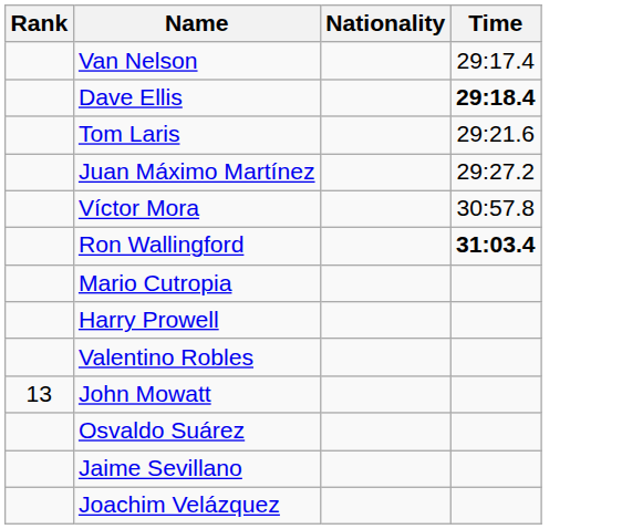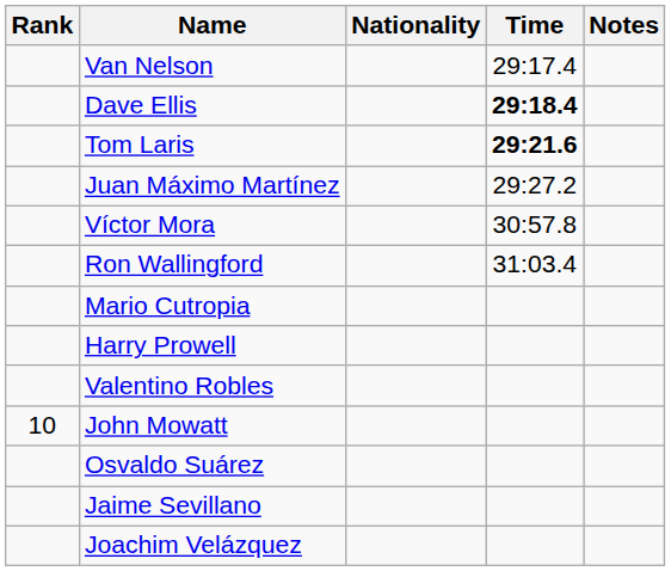+ column: Notes
Tom Laris | Time: normal -> bold
Ron Wallingford | Time: bold -> normal
John Mowatt | Rank: 13 -> 10
